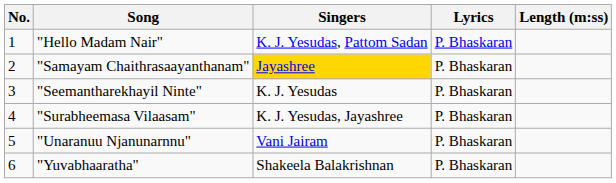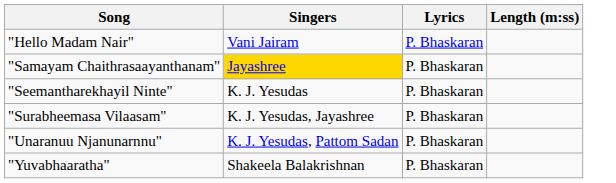- column: No. | 1 | 2 | 3 | 4 | 5 | 6
"Hello Madam Nair" | Singers: K. J. Yesudas, Pattom Sadan -> Vani Jairam
"Unaranuu Njanunarnnu" | Singers: Vani Jairam -> K. J. Yesudas, Pattom Sadan
